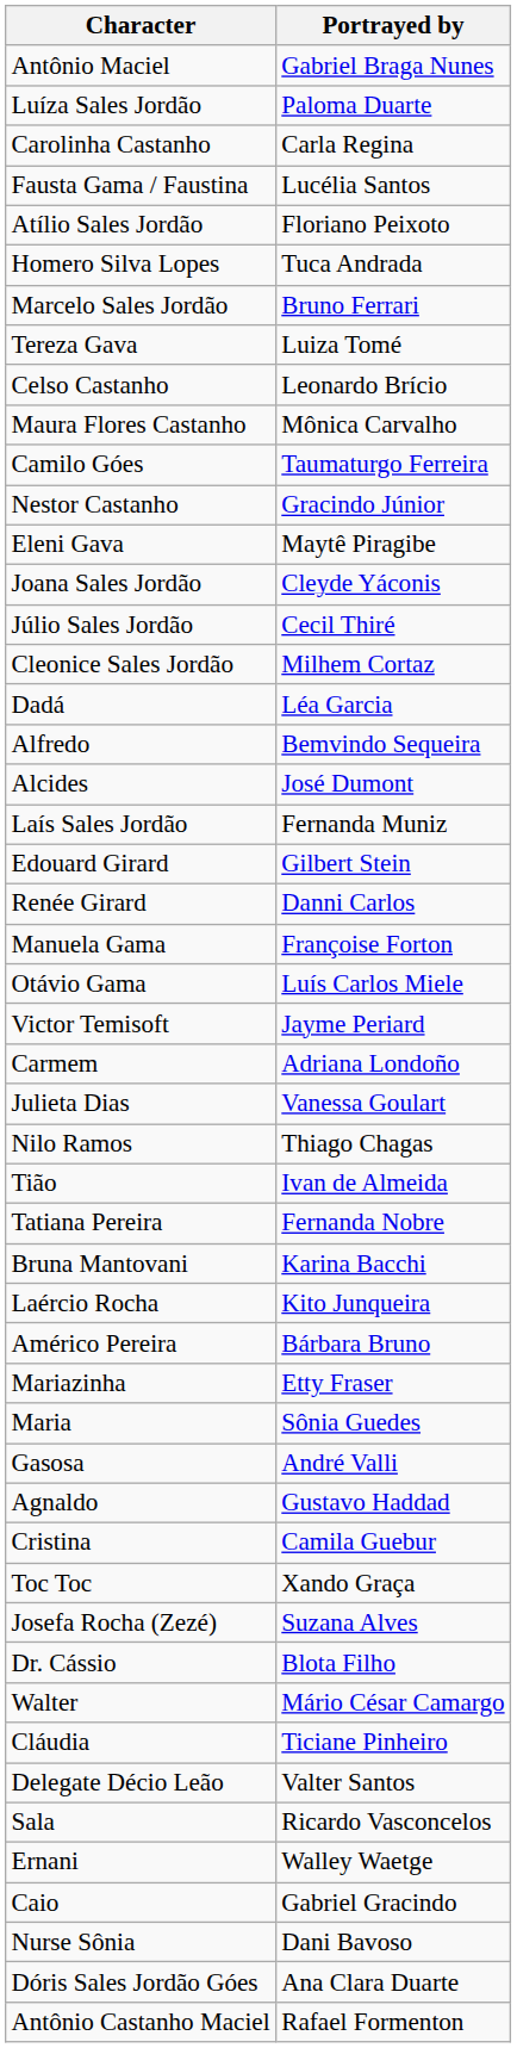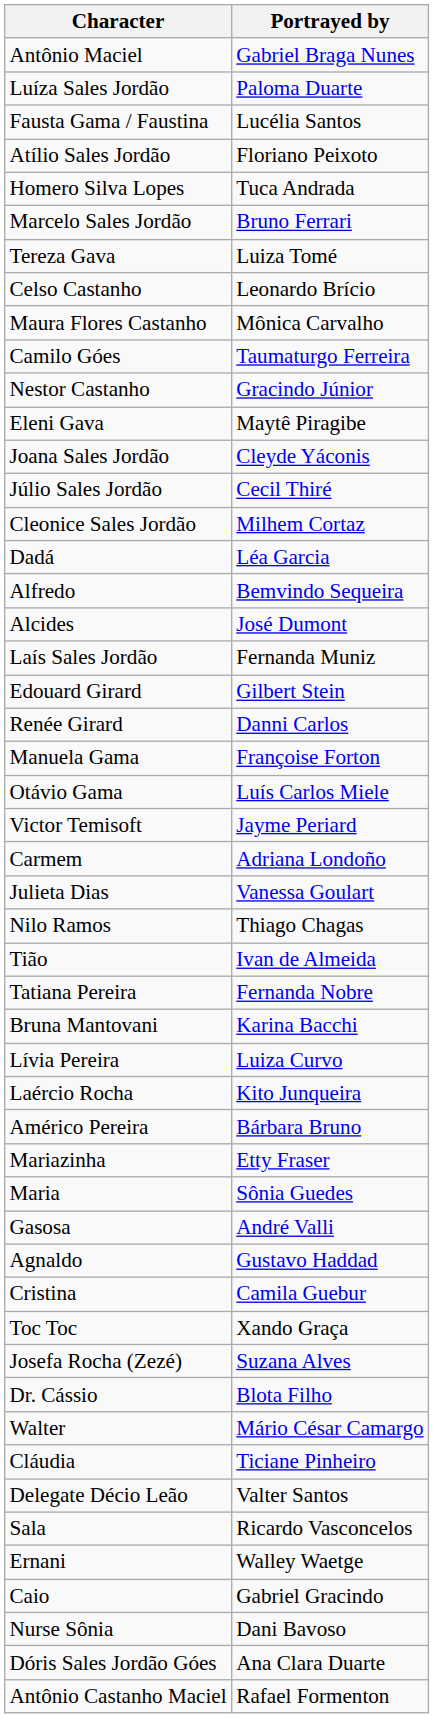- row: Carolinha Castanho | Carla Regina
+ row: Lívia Pereira | Luiza Curvo
